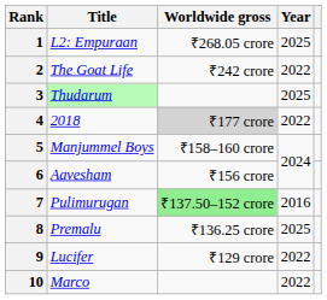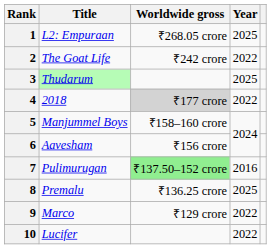9 | Title: Lucifer -> Marco
10 | Title: Marco -> Lucifer
